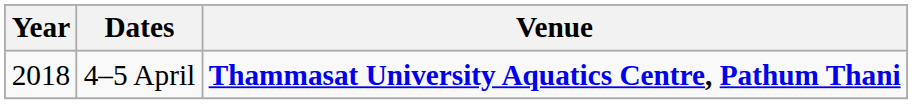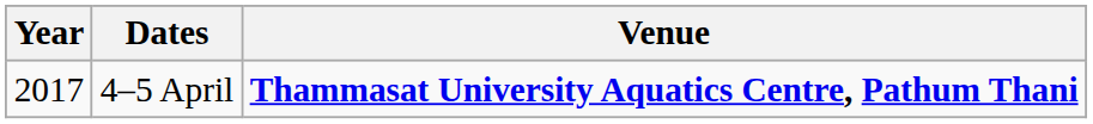4–5 April | Year: 2018 -> 2017
